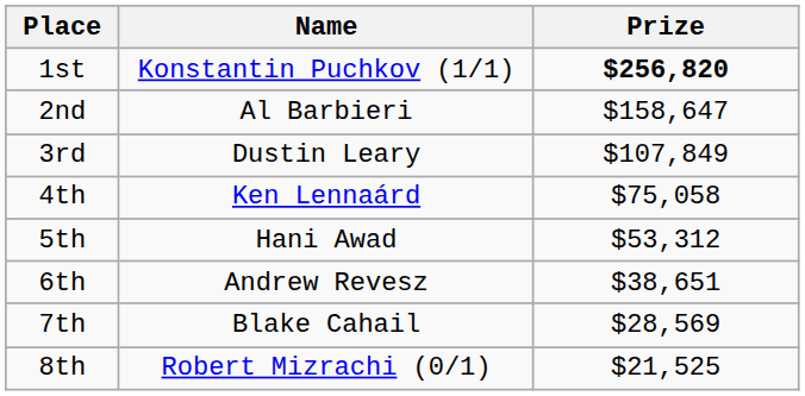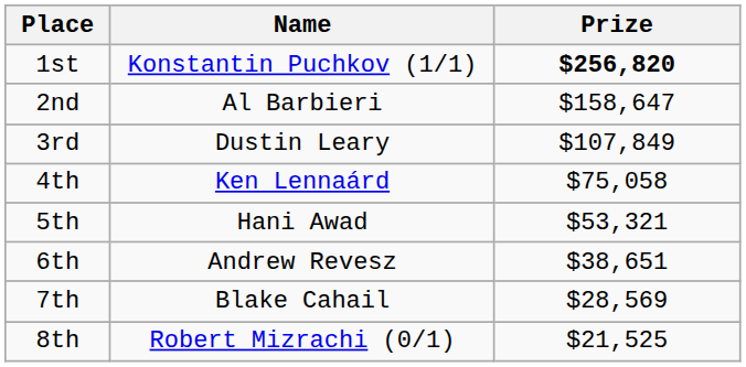5th | Prize: $53,312 -> $53,321
